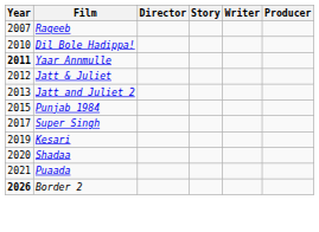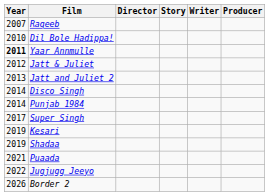+ row: 2014 | Disco Singh
Punjab 1984 | Year: 2015 -> 2014
Shadaa | Year: 2020 -> 2019
+ row: 2022 | Jugjugg Jeeyo
Border 2 | Year: bold -> normal
